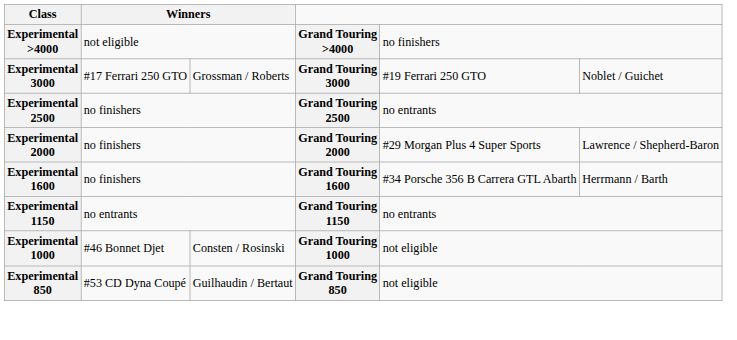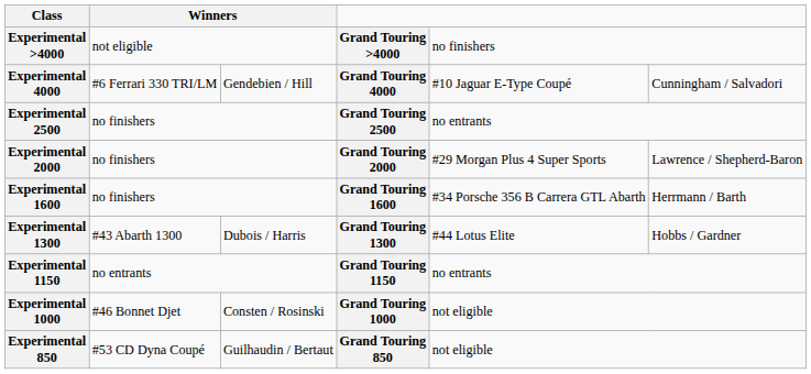+ row: Experimental 4000 | #6 Ferrari 330 TRI/LM | Gendebien / Hill | Grand Touring 4000 | #10 Jaguar E-Type Coupé | Cunningham / Salvadori
- row: Experimental 3000 | #17 Ferrari 250 GTO | Grossman / Roberts | Grand Touring 3000 | #19 Ferrari 250 GTO | Noblet / Guichet
+ row: Experimental 1300 | #43 Abarth 1300 | Dubois / Harris | Grand Touring 1300 | #44 Lotus Elite | Hobbs / Gardner
